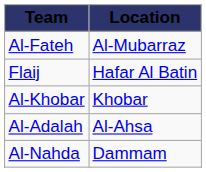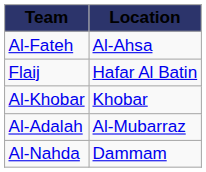Al-Fateh | Location: Al-Mubarraz -> Al-Ahsa
Al-Adalah | Location: Al-Ahsa -> Al-Mubarraz
